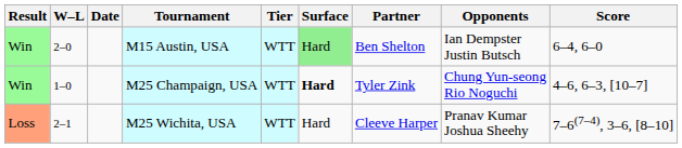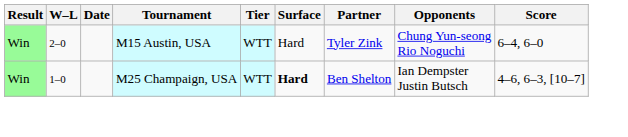M15 Austin, USA | Surface: lightgreen background -> no background
M15 Austin, USA | Partner: Ben Shelton -> Tyler Zink
M15 Austin, USA | Opponents: Ian Dempster Justin Butsch -> Chung Yun-seong Rio Noguchi
M25 Champaign, USA | Partner: Tyler Zink -> Ben Shelton
M25 Champaign, USA | Opponents: Chung Yun-seong Rio Noguchi -> Ian Dempster Justin Butsch
- row: Loss | 2–1 | M25 Wichita, USA | WTT | Hard | Cleeve Harper | Pranav Kumar Joshua Sheehy | 7–6(7–4), 3–6, [8–10]
